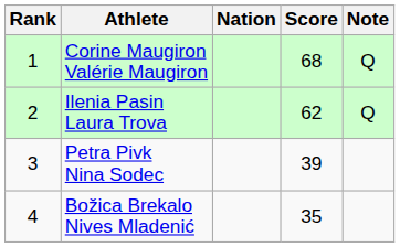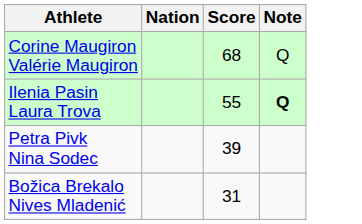- column: Rank | 1 | 2 | 3 | 4
Ilenia Pasin Laura Trova | Score: 62 -> 55
Ilenia Pasin Laura Trova | Note: normal -> bold
Božica Brekalo Nives Mladenić | Score: 35 -> 31
